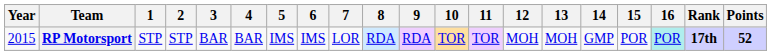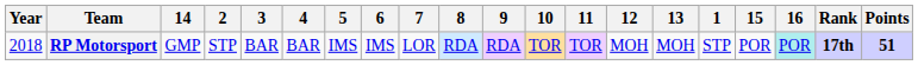columns swapped: 1 <-> 14
RP Motorsport | Year: 2015 -> 2018
RP Motorsport | Points: 52 -> 51
